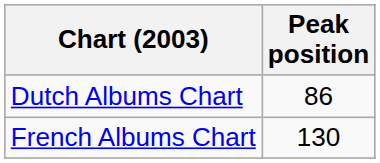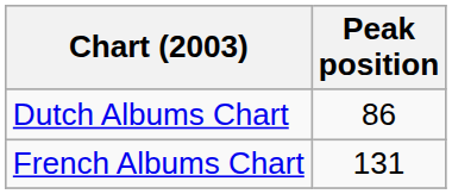French Albums Chart | Peak position: 130 -> 131
